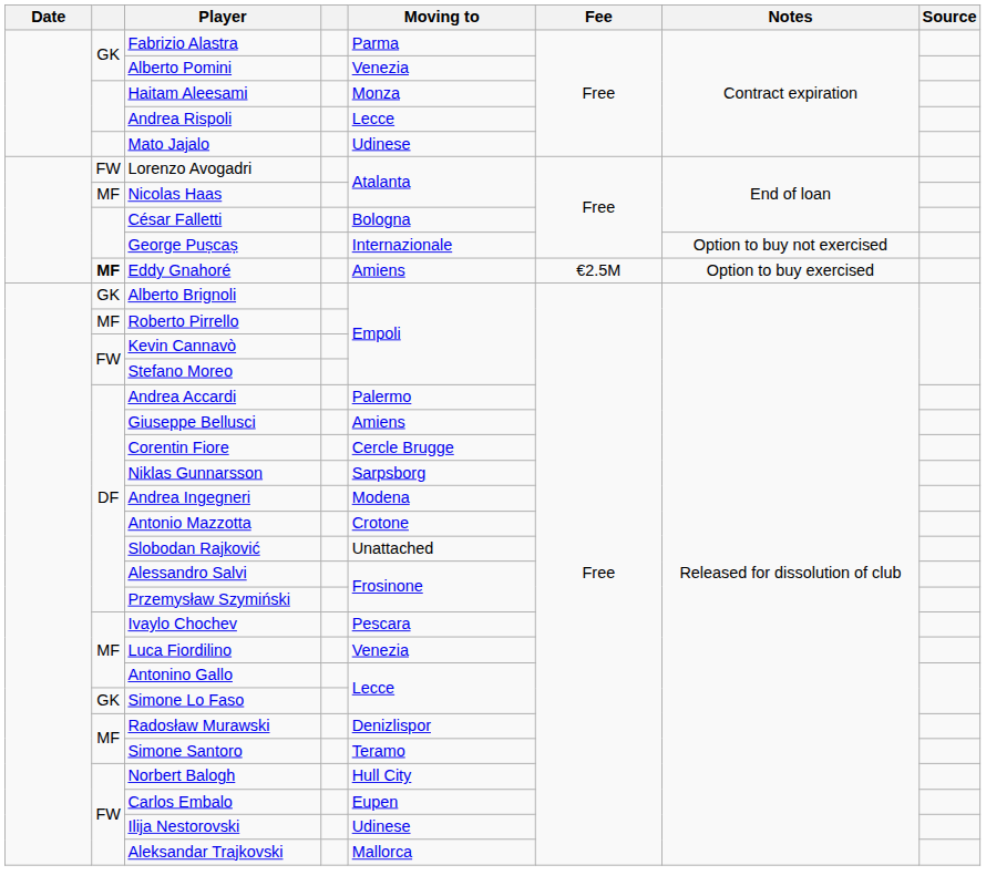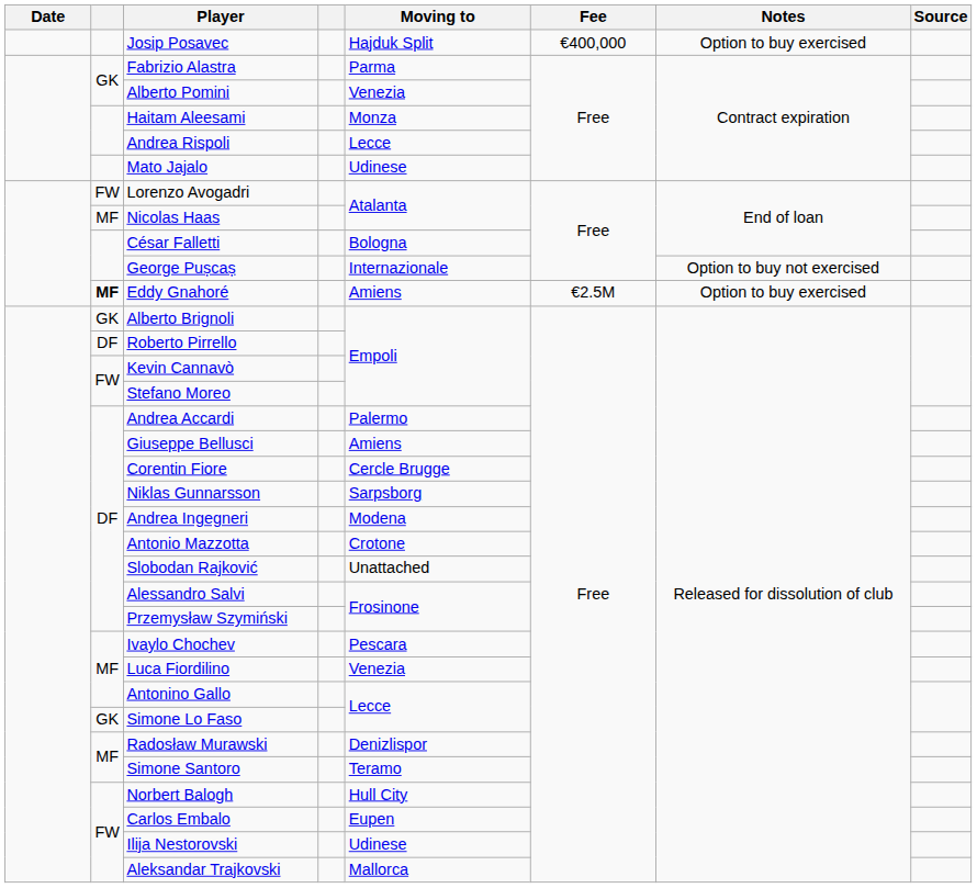+ row: Josip Posavec | Hajduk Split | €400,000 | Option to buy exercised
Roberto Pirrello | column 2: MF -> DF
